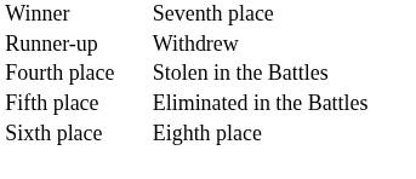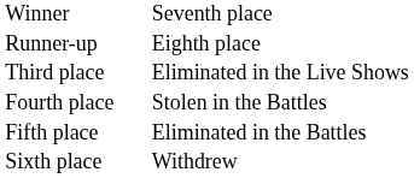Runner-up | column 3: Withdrew -> Eighth place
+ row: Third place | Eliminated in the Live Shows
Sixth place | column 3: Eighth place -> Withdrew
